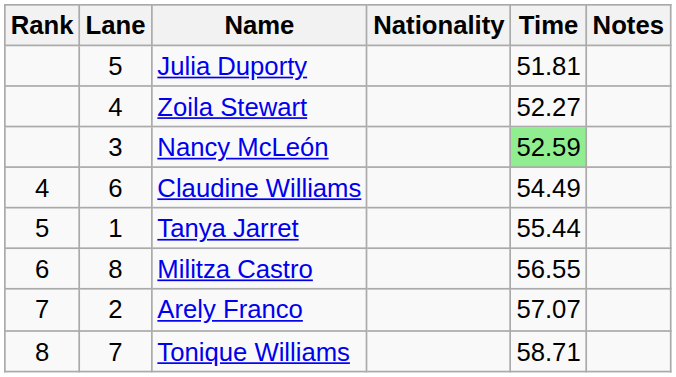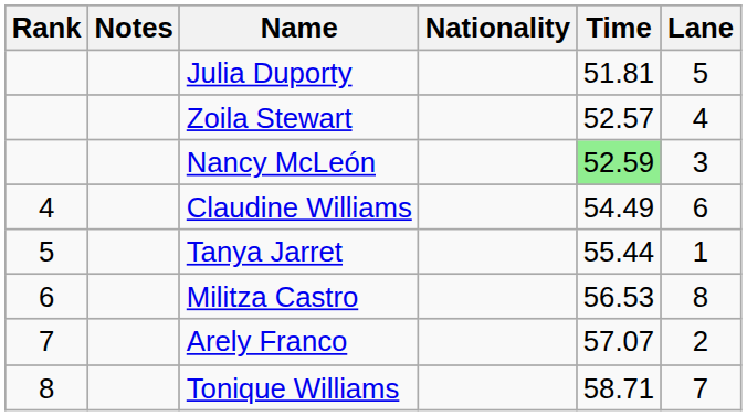columns swapped: Lane <-> Notes
Zoila Stewart | Time: 52.27 -> 52.57
Militza Castro | Time: 56.55 -> 56.53
